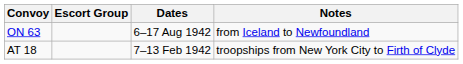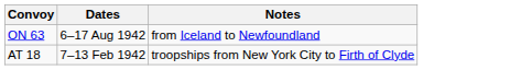- column: Escort Group
